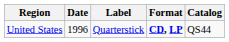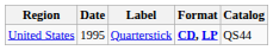United States | Date: 1996 -> 1995
